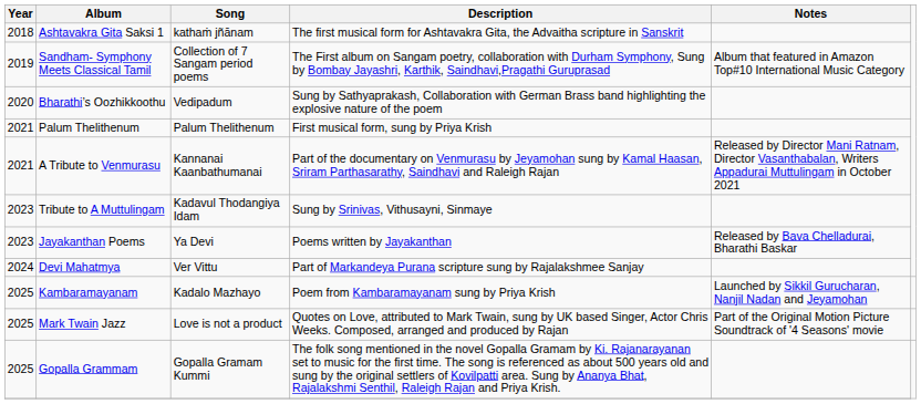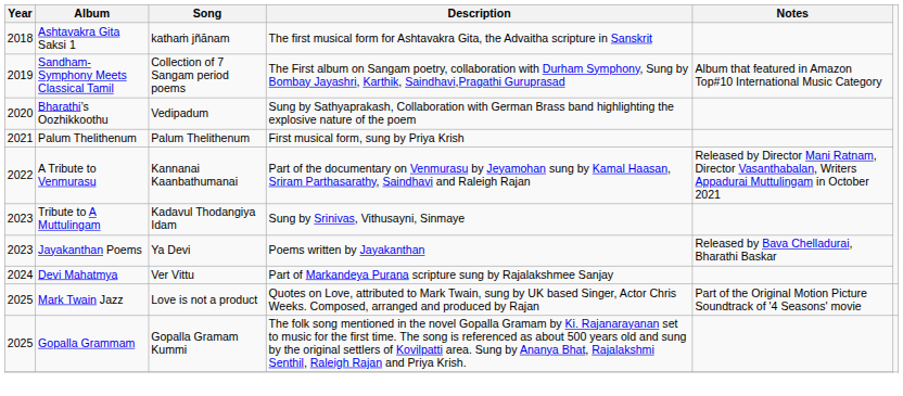A Tribute to Venmurasu | Year: 2021 -> 2022
- row: 2025 | Kambaramayanam | Kadalo Mazhayo | Poem from Kambaramayanam sung by Priya Krish | Launched by Sikkil Gurucharan, Nanjil Nadan and Jeyamohan
